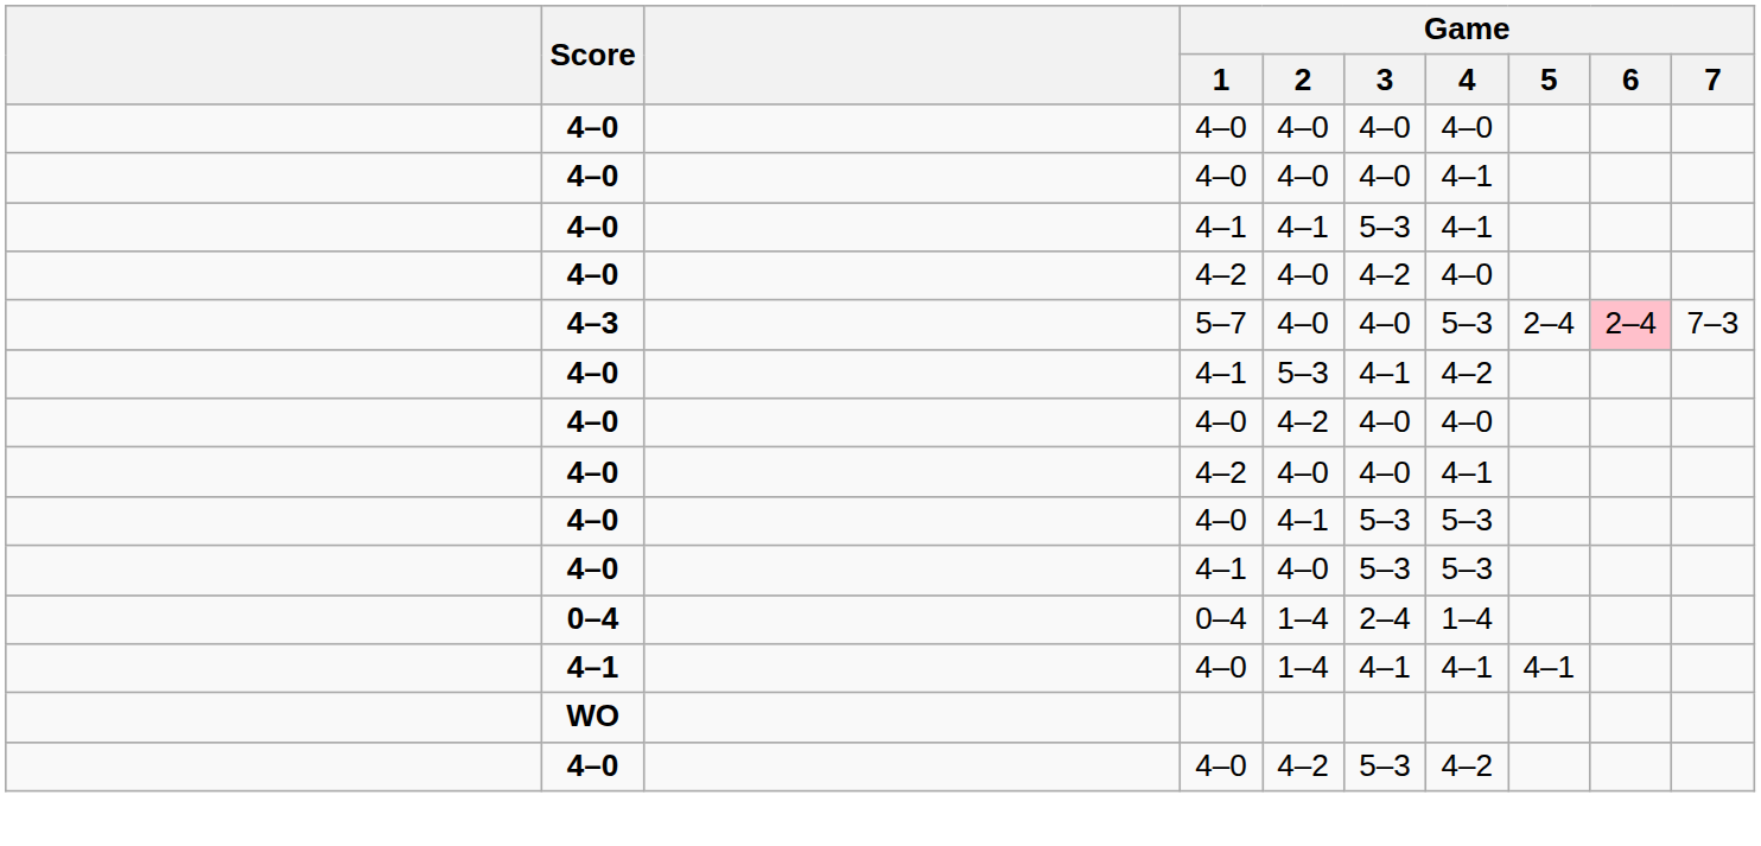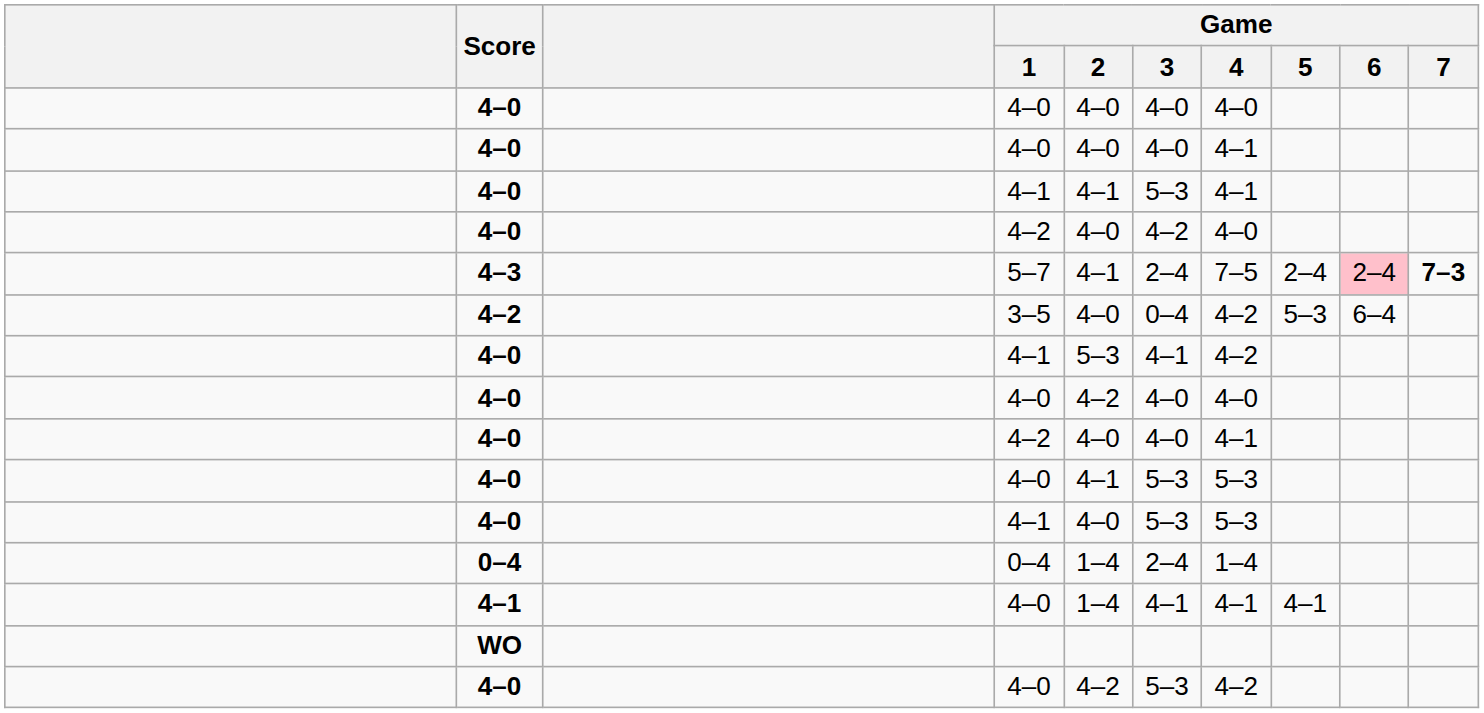5–7 | Game / 2: 4–0 -> 4–1
5–7 | Game / 3: 4–0 -> 2–4
5–7 | Game / 4: 5–3 -> 7–5
5–7 | Game / 7: normal -> bold
+ row: 4–2 | 3–5 | 4–0 | 0–4 | 4–2 | 5–3 | 6–4
